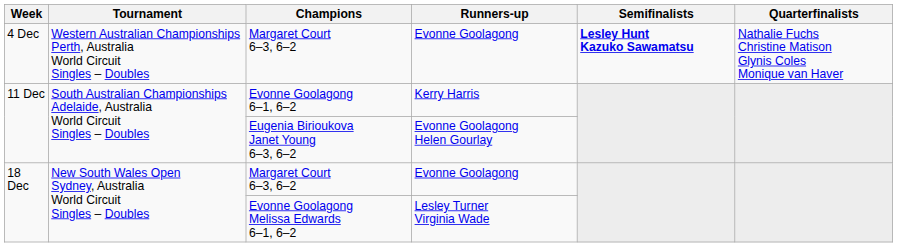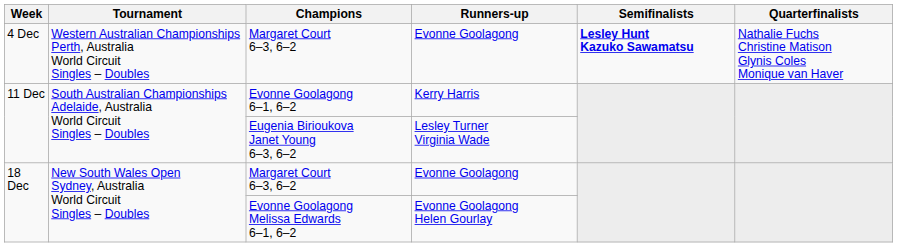Eugenia Birioukova Janet Young 6–3, 6–2 | Runners-up: Evonne Goolagong Helen Gourlay -> Lesley Turner Virginia Wade
Evonne Goolagong Melissa Edwards 6–1, 6–2 | Runners-up: Lesley Turner Virginia Wade -> Evonne Goolagong Helen Gourlay
